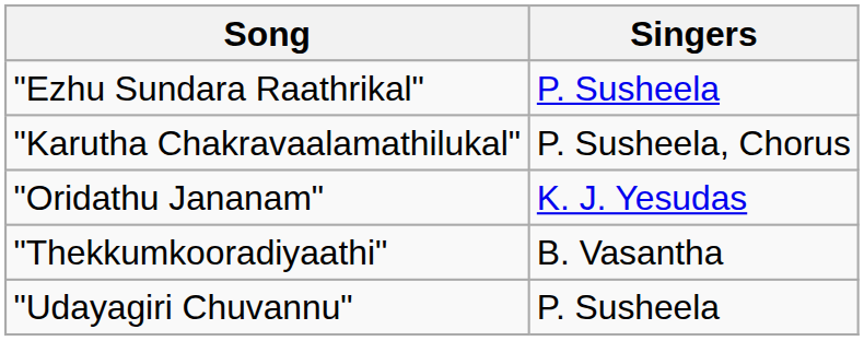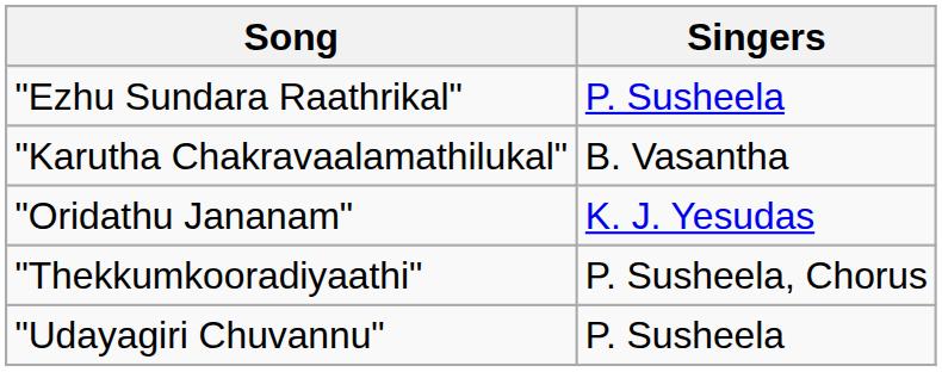"Karutha Chakravaalamathilukal" | Singers: P. Susheela, Chorus -> B. Vasantha
"Thekkumkooradiyaathi" | Singers: B. Vasantha -> P. Susheela, Chorus
